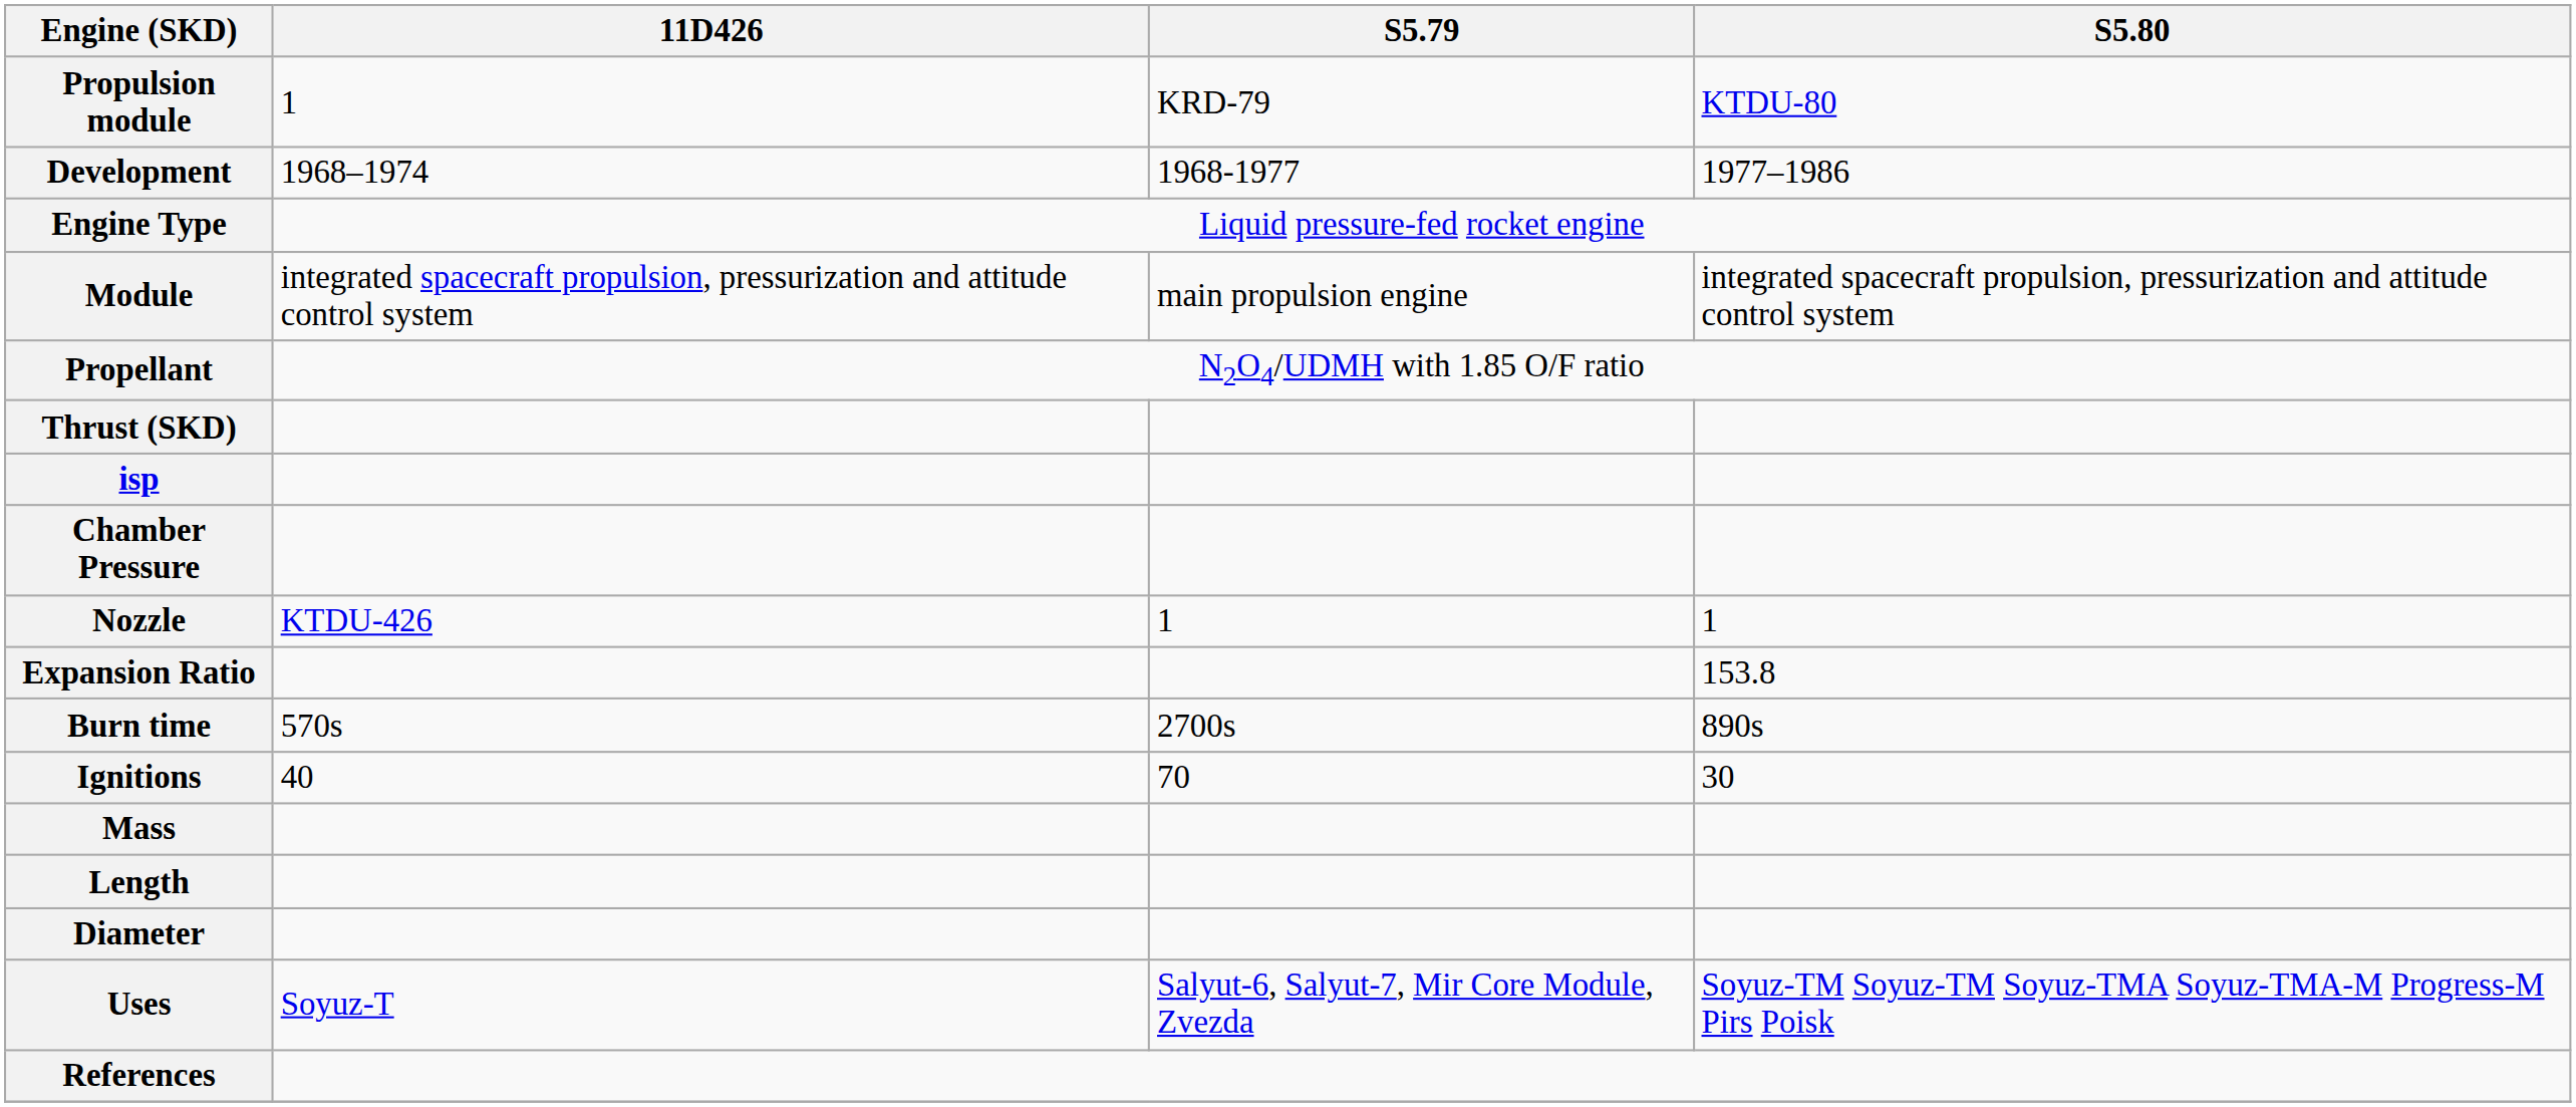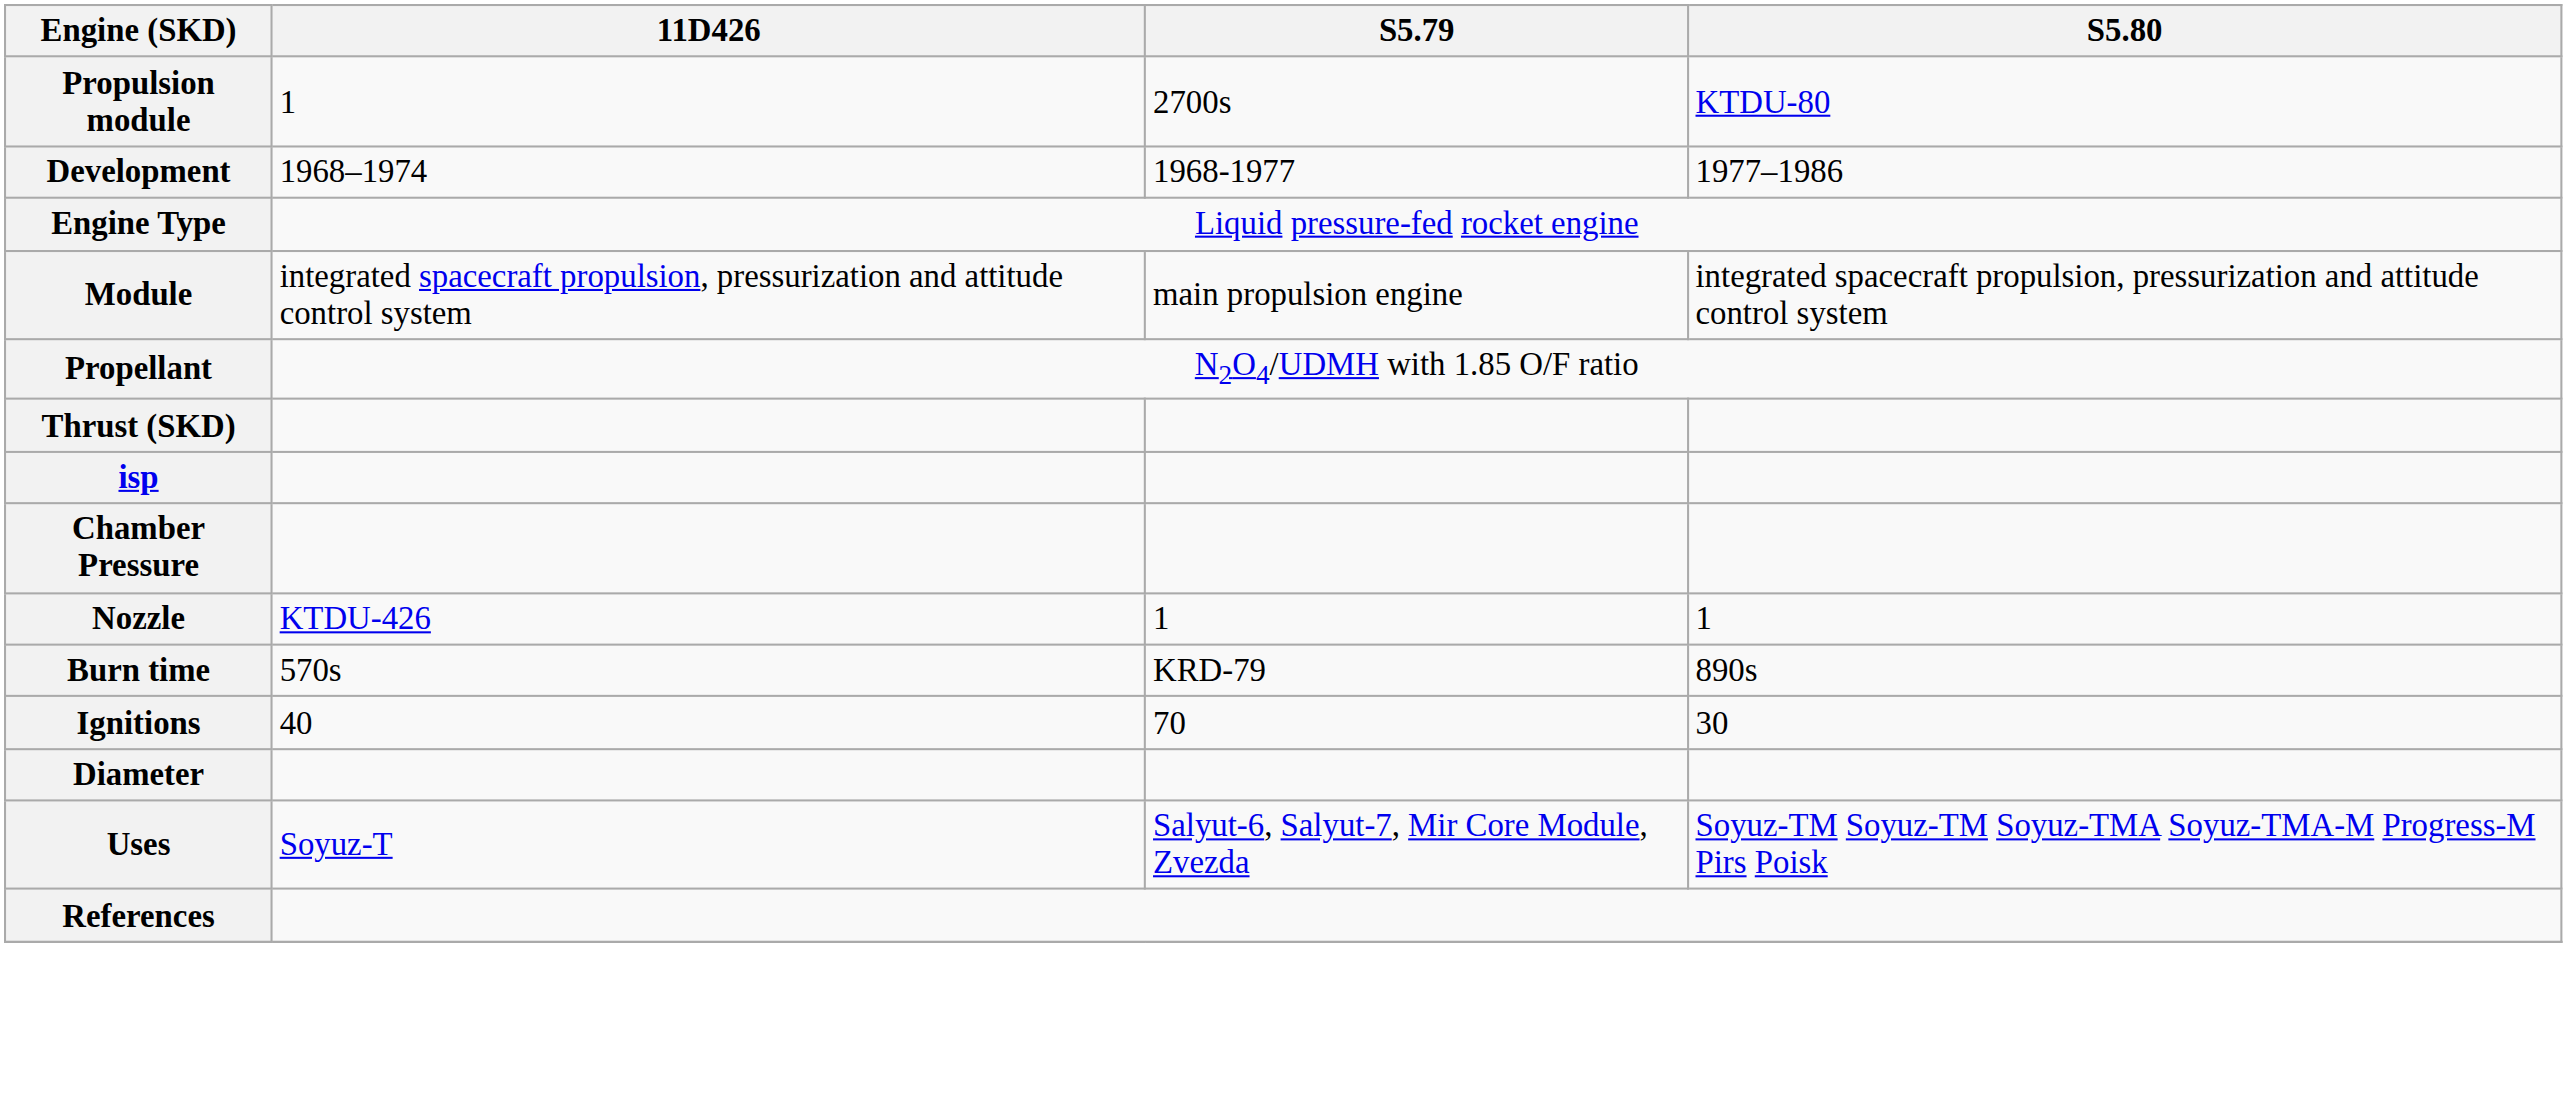Propulsion module | S5.79: KRD-79 -> 2700s
- row: Expansion Ratio | 153.8
Burn time | S5.79: 2700s -> KRD-79
- row: Mass
- row: Length
